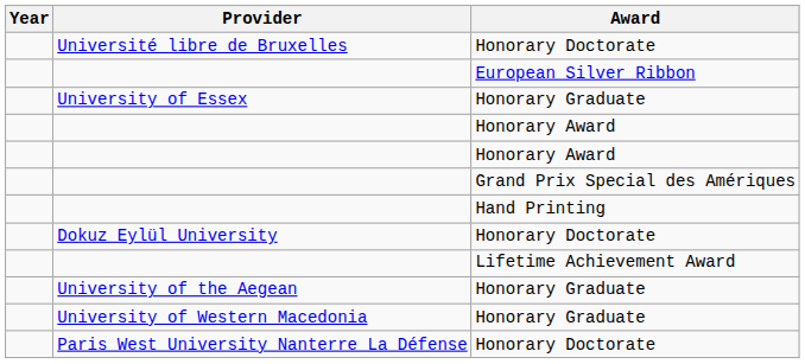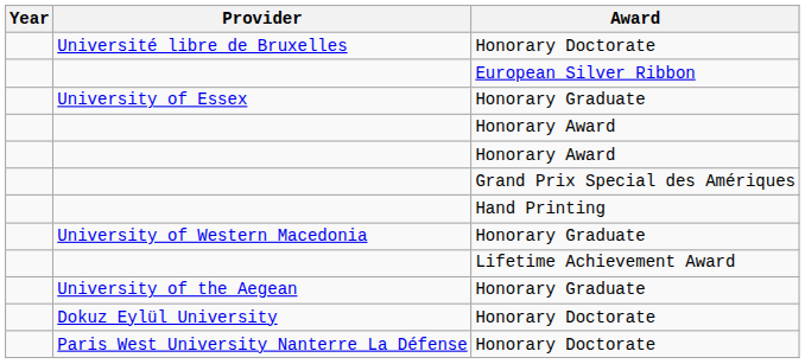rows swapped: University of Western Macedonia <-> Dokuz Eylül University
